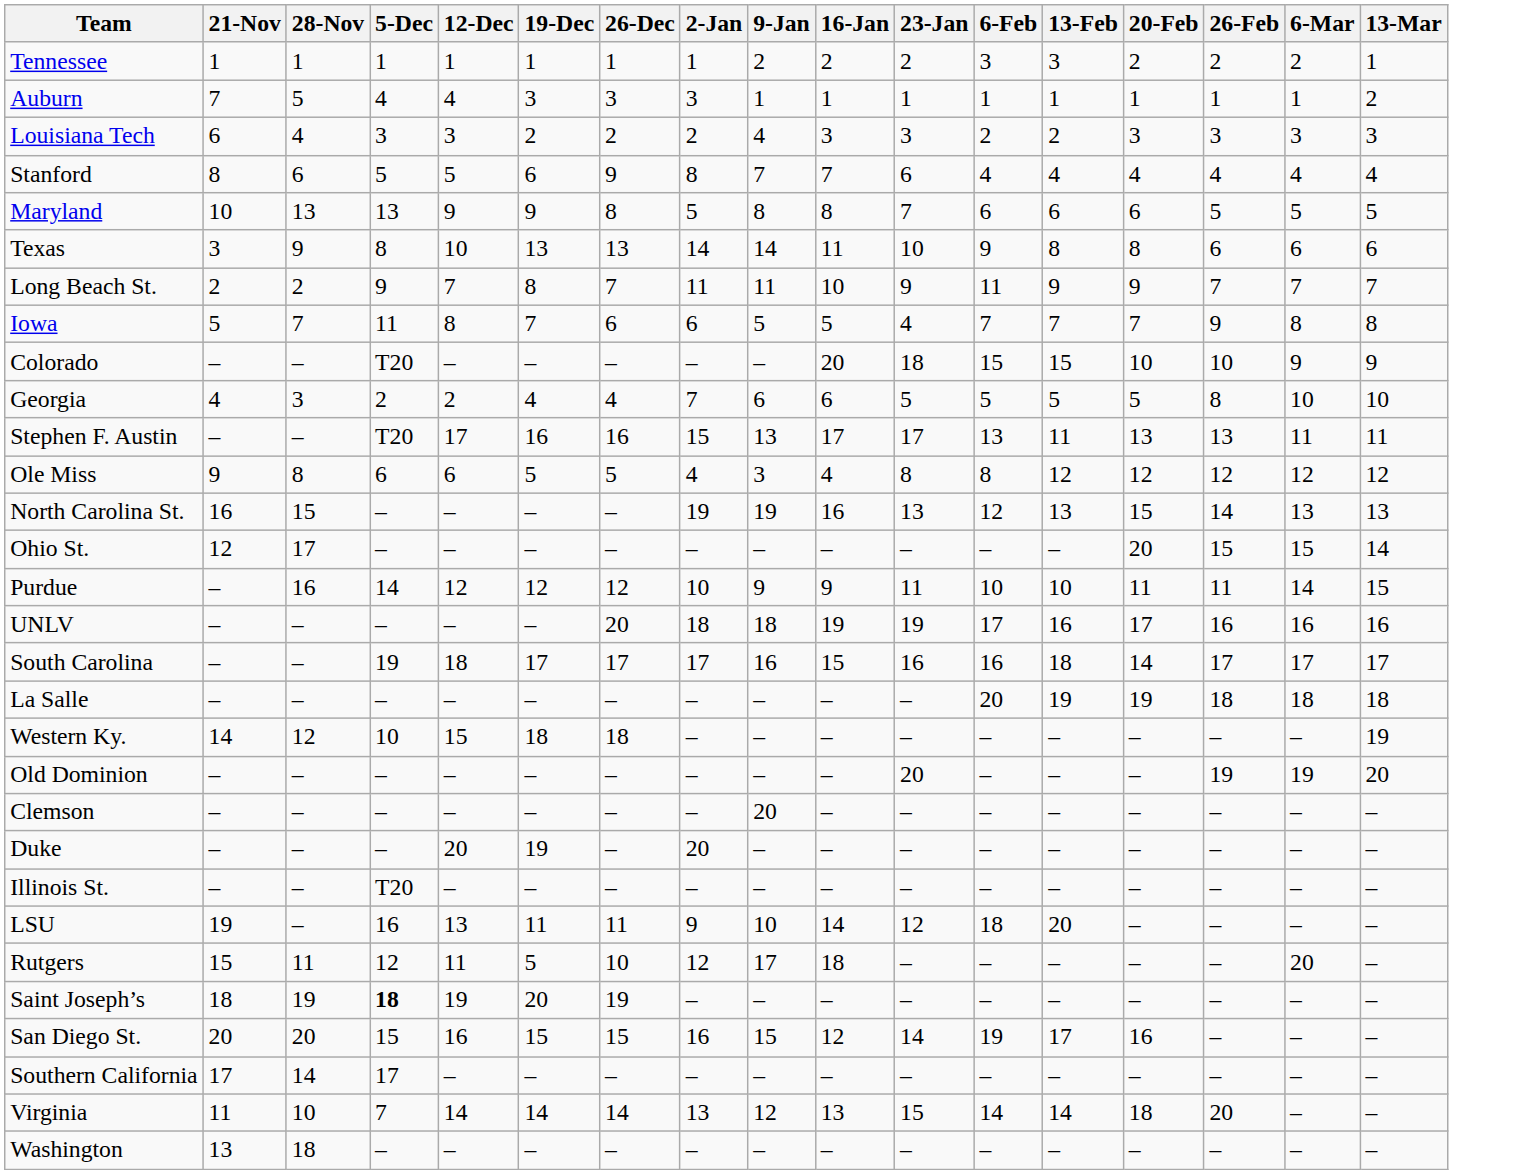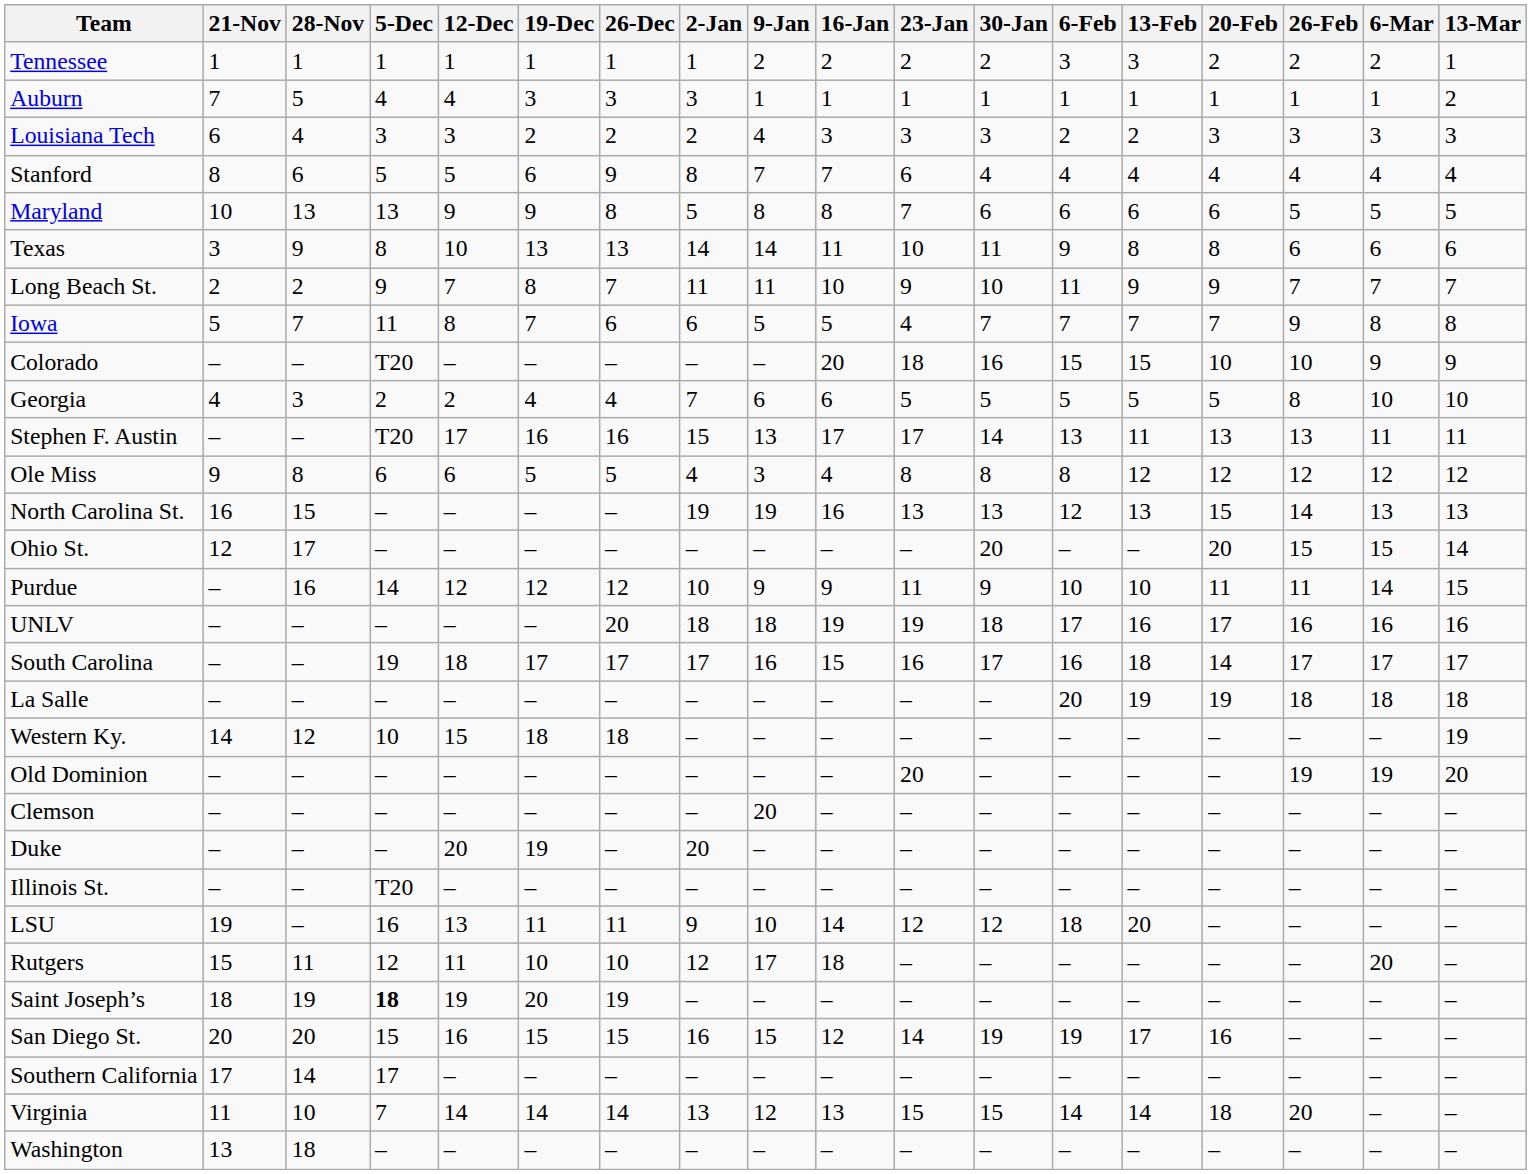+ column: 30-Jan | 2 | 1 | 3 | 4 | 6 | 11 | 10 | 7 | 16 | 5 | 14 | 8 | 13 | 20 | 9 | 18 | 17 | – | – | – | – | – | – | 12 | – | – | 19 | – | 15 | –
Rutgers | 19-Dec: 5 -> 10
